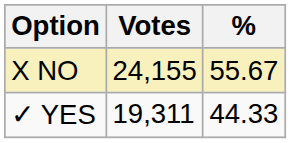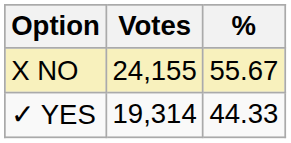✓ YES | Votes: 19,311 -> 19,314
